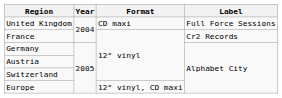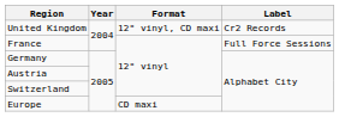United Kingdom | Format: CD maxi -> 12" vinyl, CD maxi
United Kingdom | Label: Full Force Sessions -> Cr2 Records
France | Label: Cr2 Records -> Full Force Sessions
Europe | Format: 12" vinyl, CD maxi -> CD maxi
